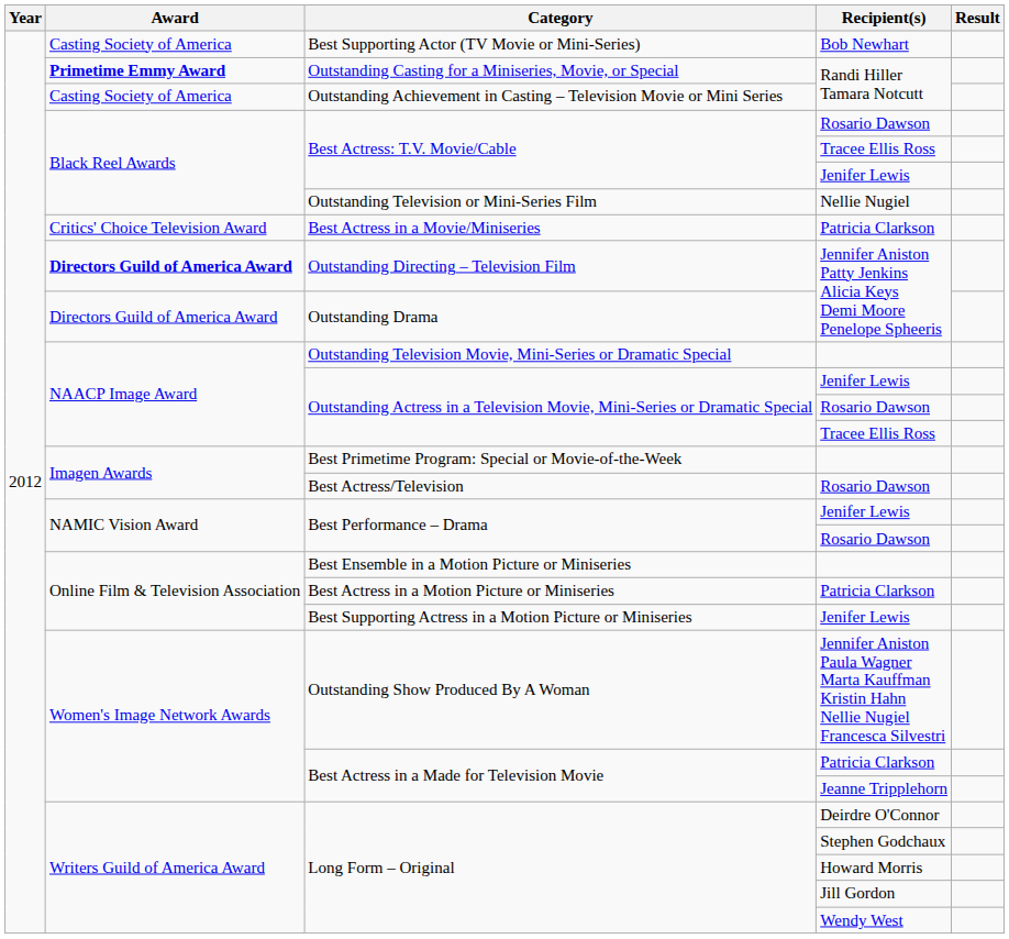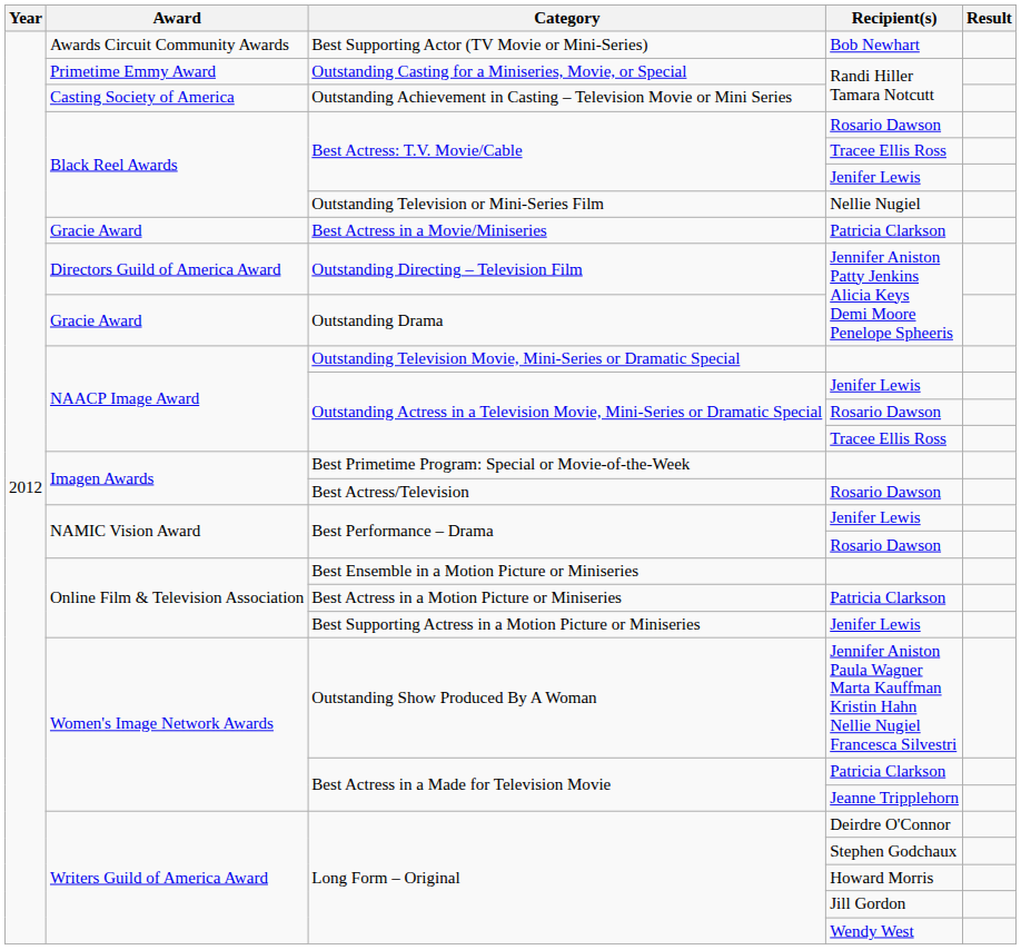Best Supporting Actor (TV Movie or Mini-Series) | Award: Casting Society of America -> Awards Circuit Community Awards
Outstanding Casting for a Miniseries, Movie, or Special | Award: bold -> normal
Best Actress in a Movie/Miniseries | Award: Critics' Choice Television Award -> Gracie Award
Outstanding Directing – Television Film | Award: bold -> normal
Outstanding Drama | Award: Directors Guild of America Award -> Gracie Award
